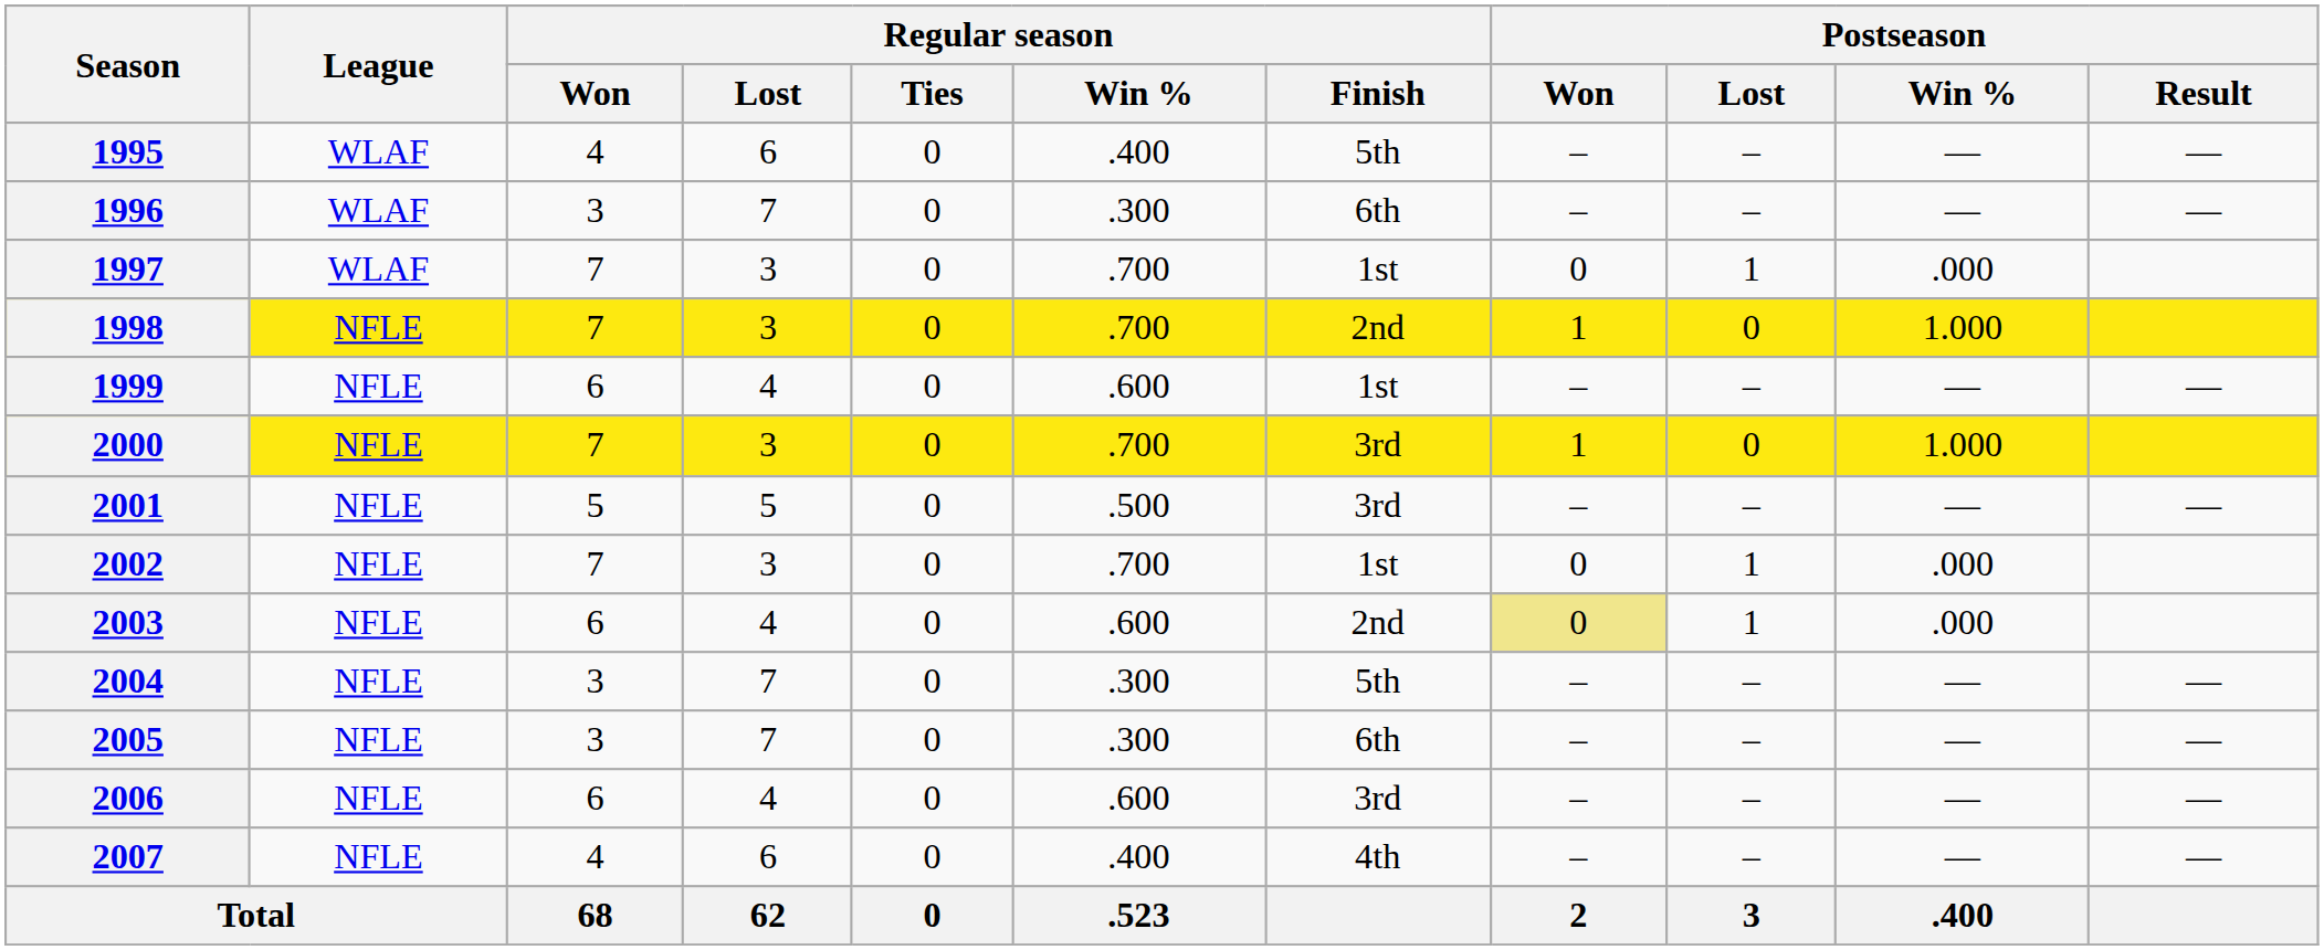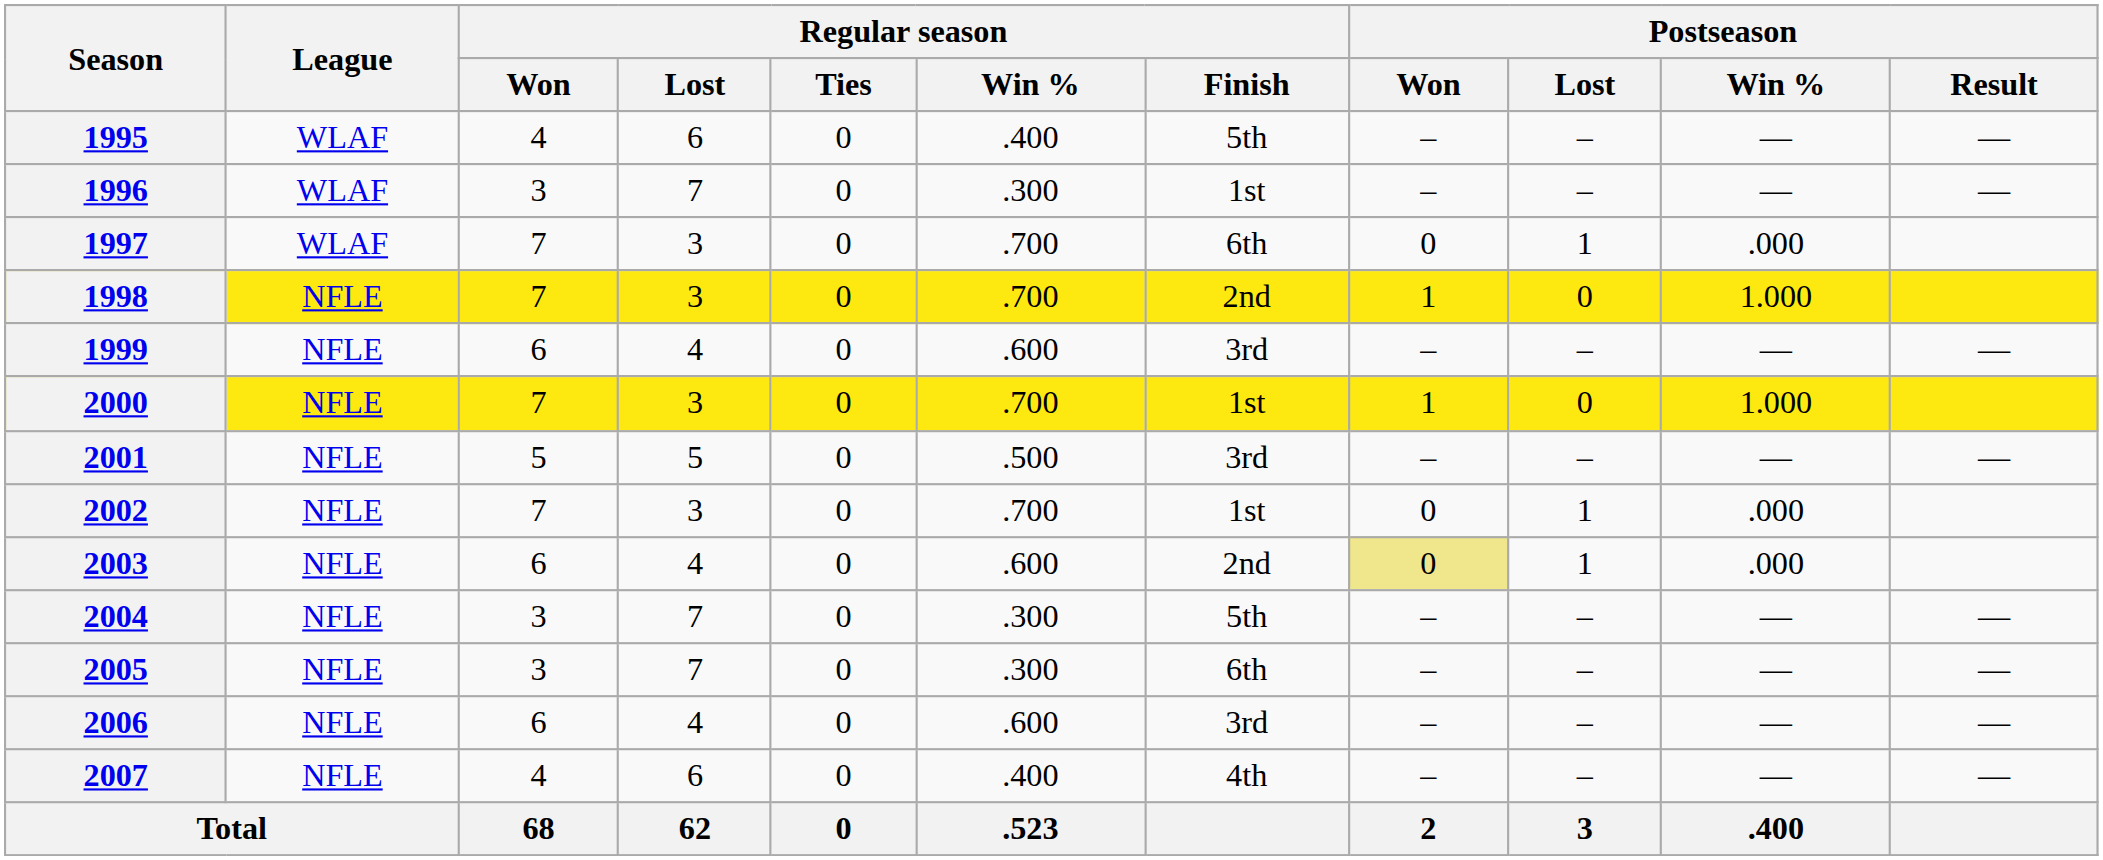1996 | Regular season / Finish: 6th -> 1st
1997 | Regular season / Finish: 1st -> 6th
1999 | Regular season / Finish: 1st -> 3rd
2000 | Regular season / Finish: 3rd -> 1st
